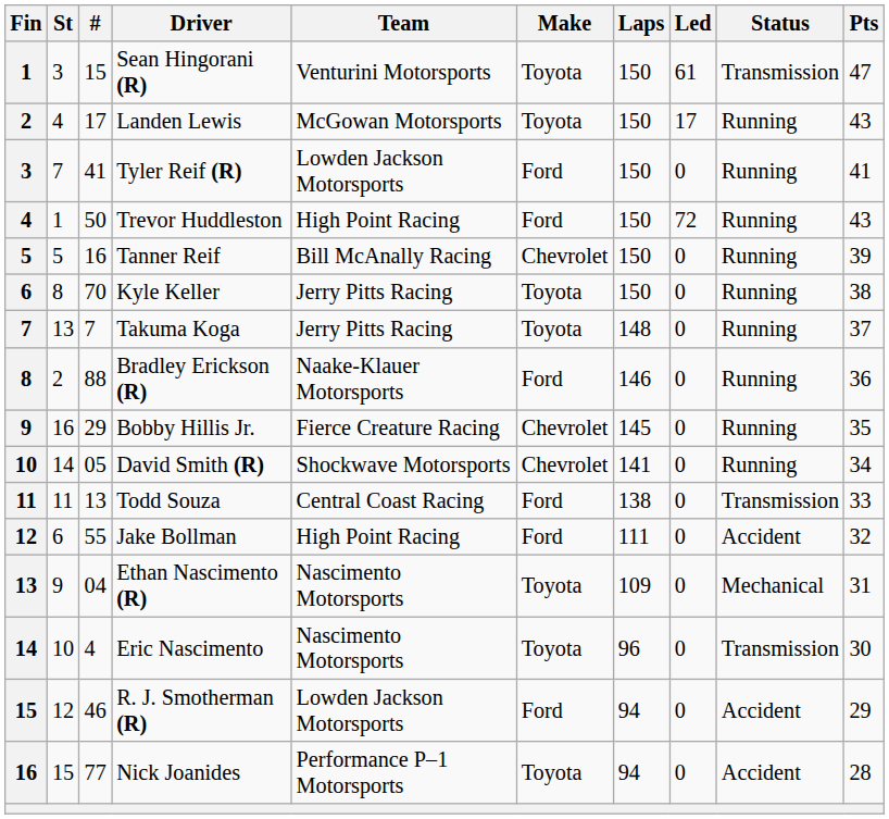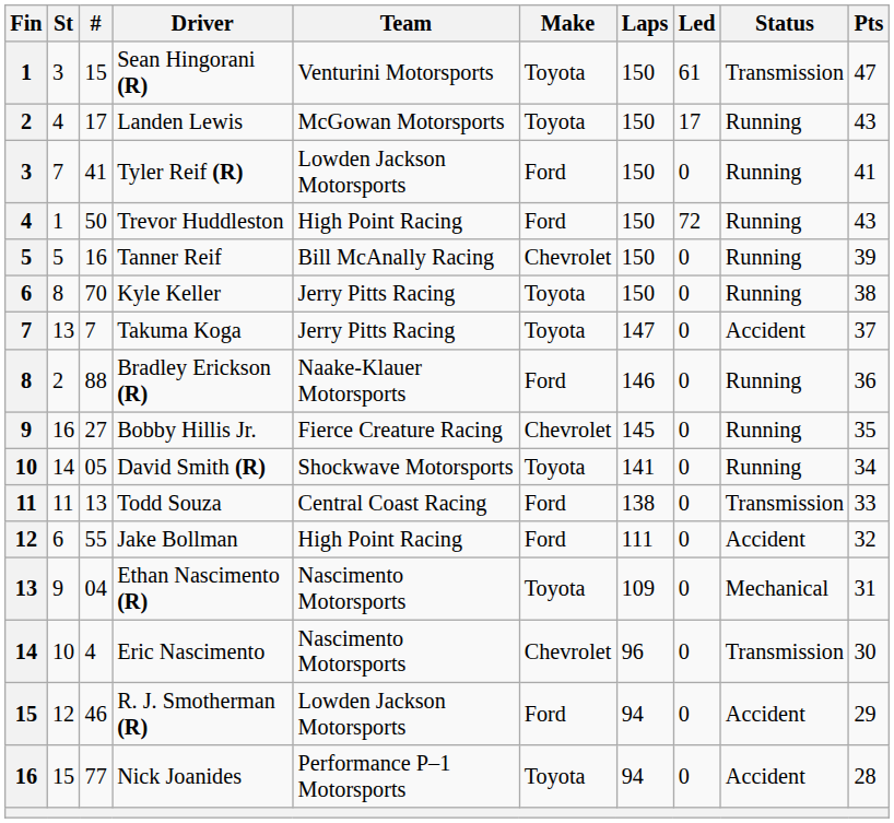Takuma Koga | Laps: 148 -> 147
Takuma Koga | Status: Running -> Accident
Bobby Hillis Jr. | #: 29 -> 27
David Smith (R) | Make: Chevrolet -> Toyota
Eric Nascimento | Make: Toyota -> Chevrolet
